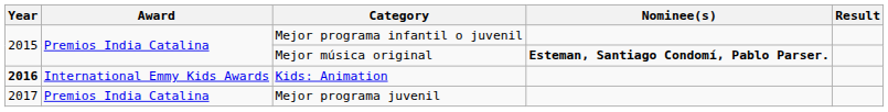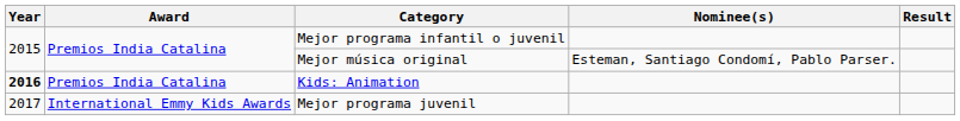Mejor música original | Nominee(s): bold -> normal
Kids: Animation | Award: International Emmy Kids Awards -> Premios India Catalina
Mejor programa juvenil | Award: Premios India Catalina -> International Emmy Kids Awards
